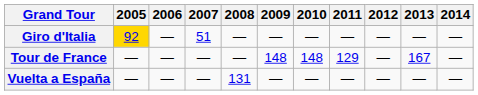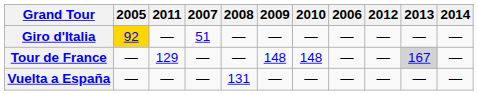columns swapped: 2006 <-> 2011
Tour de France | 2013: no background -> lightgrey background
